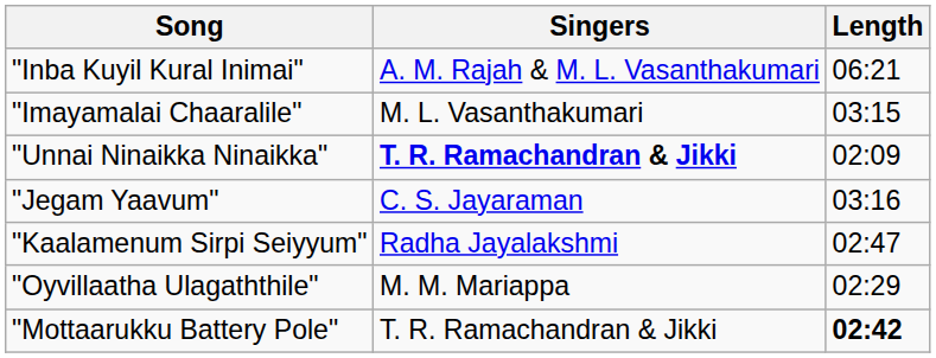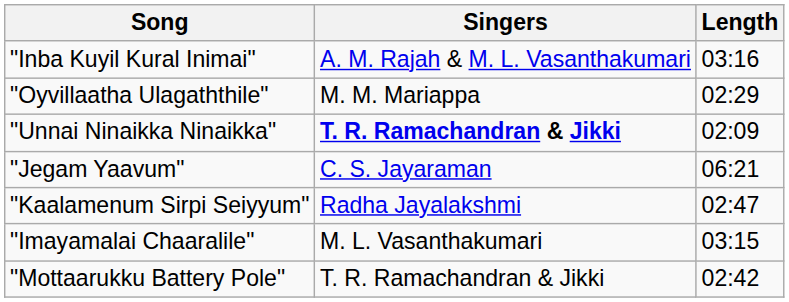"Inba Kuyil Kural Inimai" | Length: 06:21 -> 03:16
rows swapped: "Imayamalai Chaaralile" <-> "Oyvillaatha Ulagaththile"
"Jegam Yaavum" | Length: 03:16 -> 06:21
"Mottaarukku Battery Pole" | Length: bold -> normal
